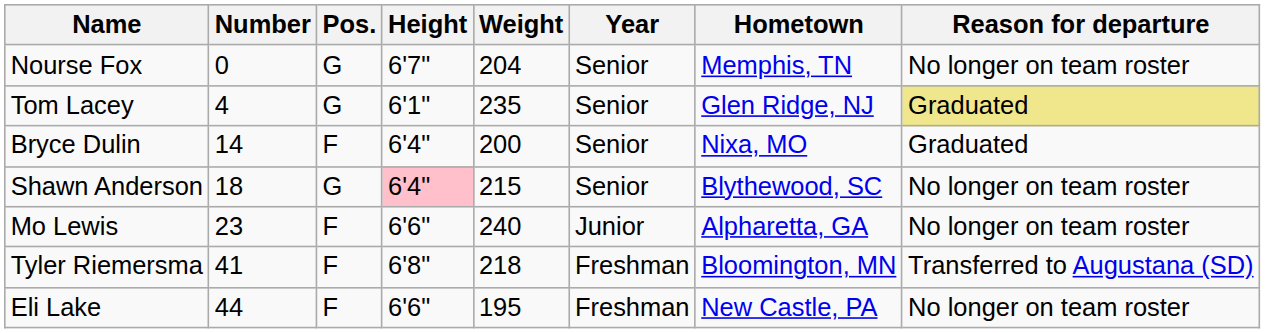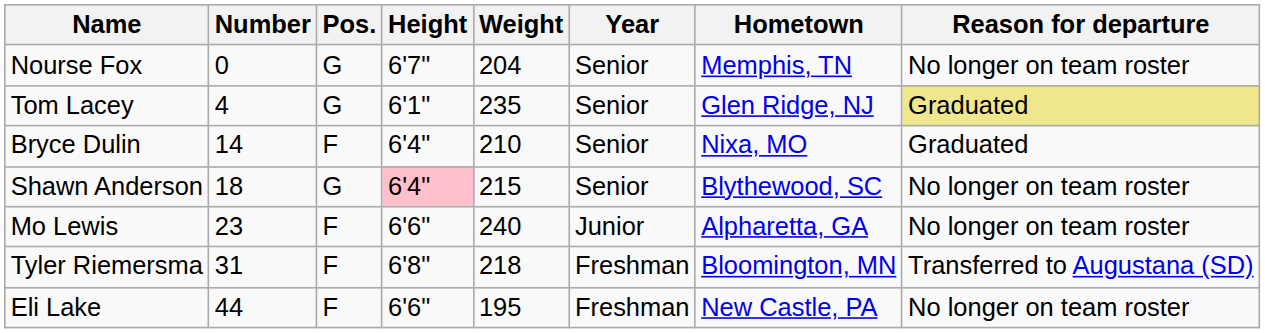Bryce Dulin | Weight: 200 -> 210
Tyler Riemersma | Number: 41 -> 31
